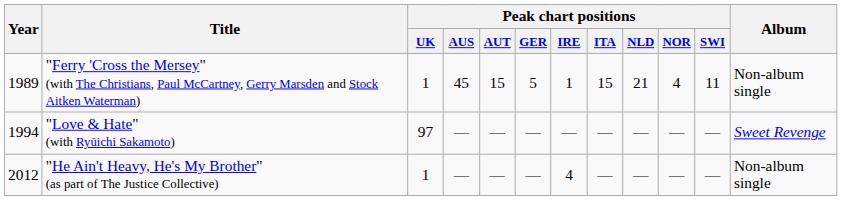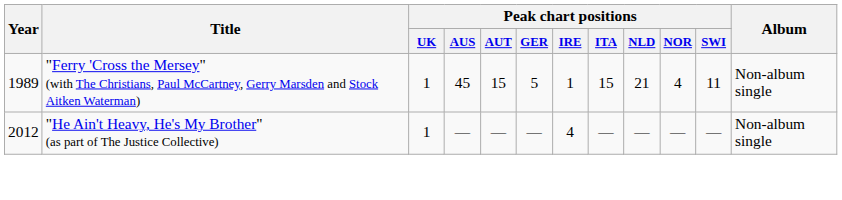- row: 1994 | "Love & Hate" (with Ryūichi Sakamoto) | 97 | — | — | — | — | — | — | — | — | Sweet Revenge
